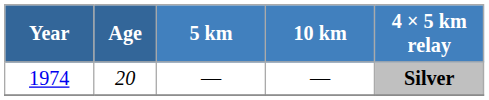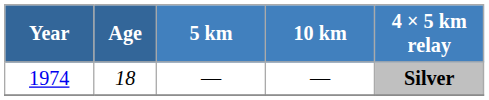1974 | Age: 20 -> 18
